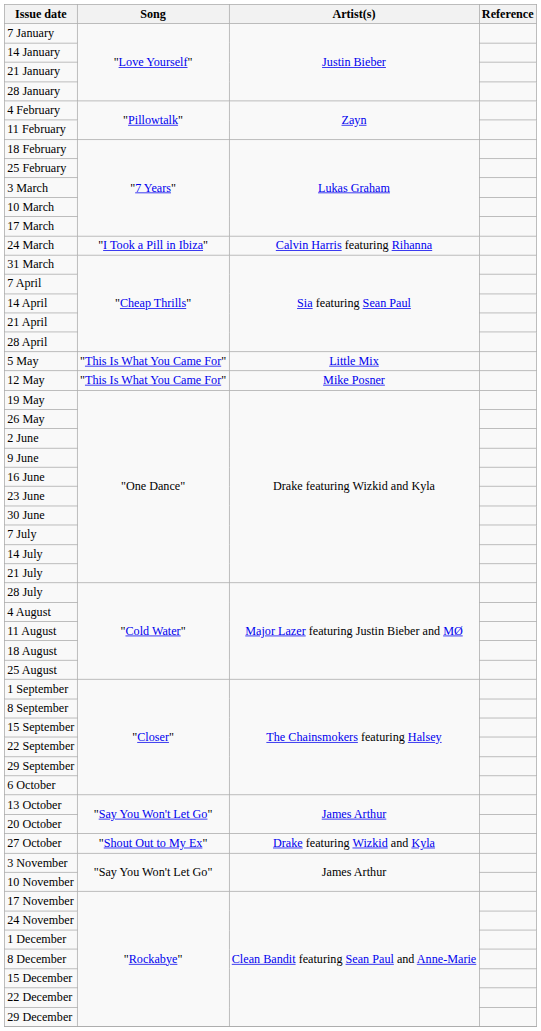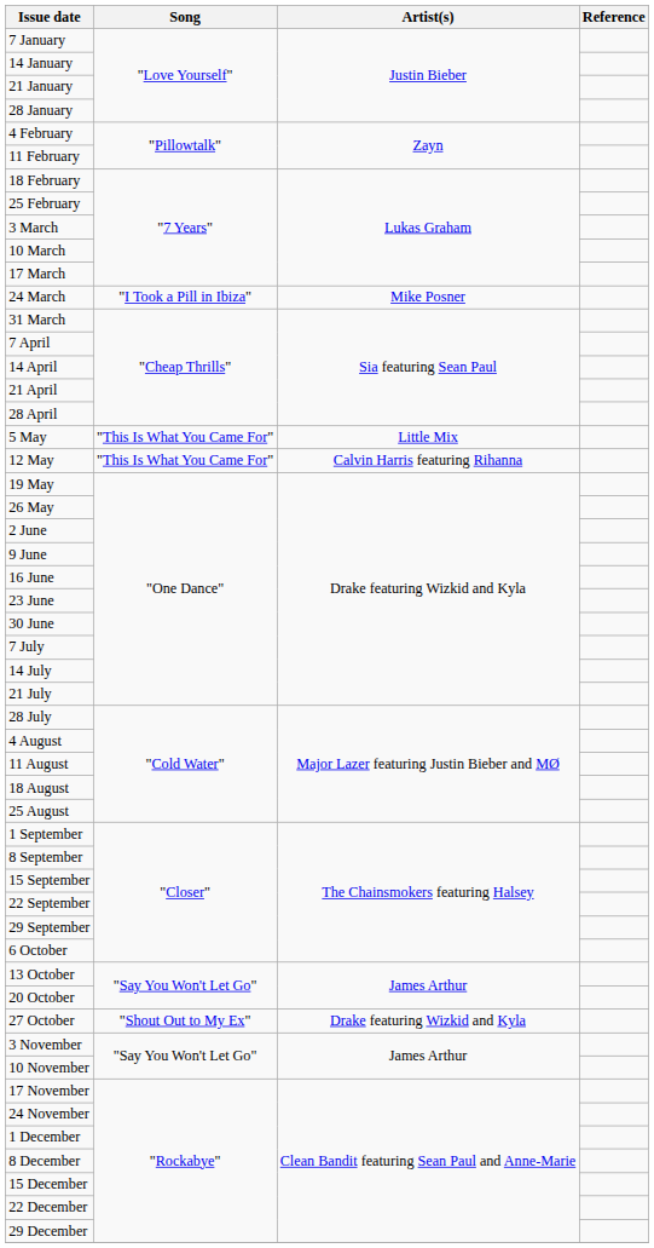24 March | Artist(s): Calvin Harris featuring Rihanna -> Mike Posner
12 May | Artist(s): Mike Posner -> Calvin Harris featuring Rihanna
